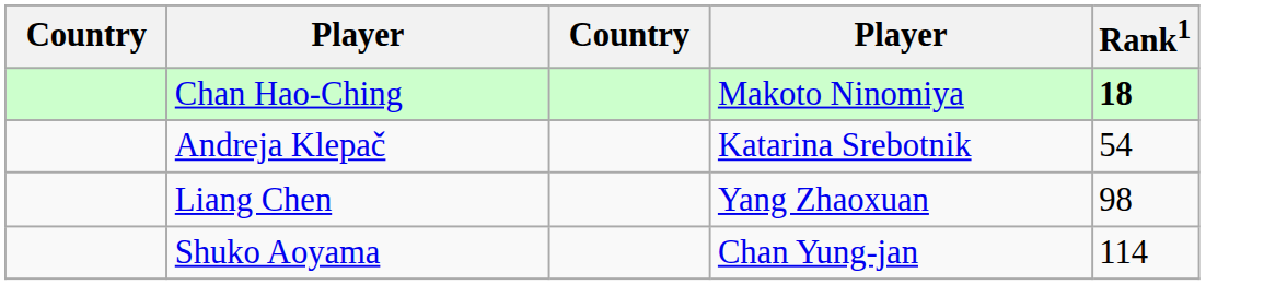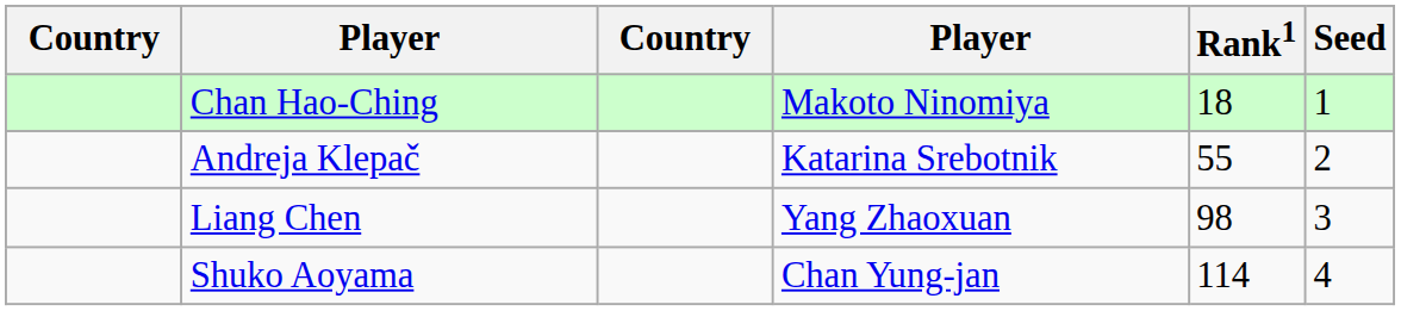+ column: Seed | 1 | 2 | 3 | 4
Chan Hao-Ching | Rank1: bold -> normal
Andreja Klepač | Rank1: 54 -> 55
